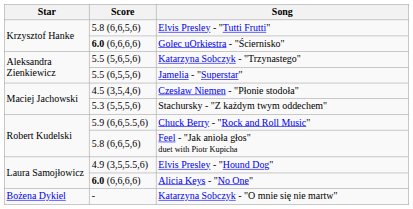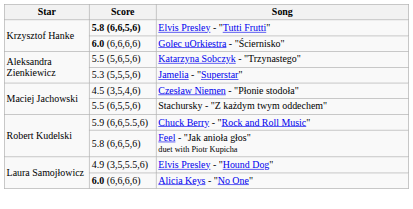Elvis Presley - "Tutti Frutti" | Score: normal -> bold
Jamelia - "Superstar" | Score: 5.5 (6,5,5,6) -> 5.3 (5,5,5,6)
Stachursky - "Z każdym twym oddechem" | Score: 5.3 (5,5,5,6) -> 5.5 (6,5,5,6)
- row: Bożena Dykiel | - | Katarzyna Sobczyk - "O mnie się nie martw"
